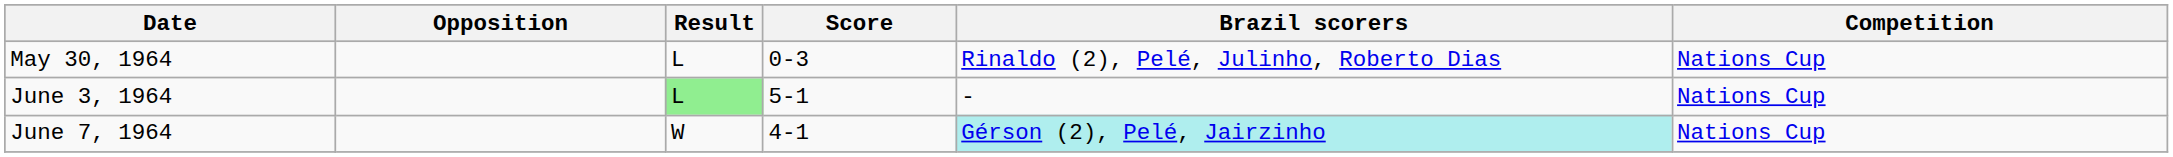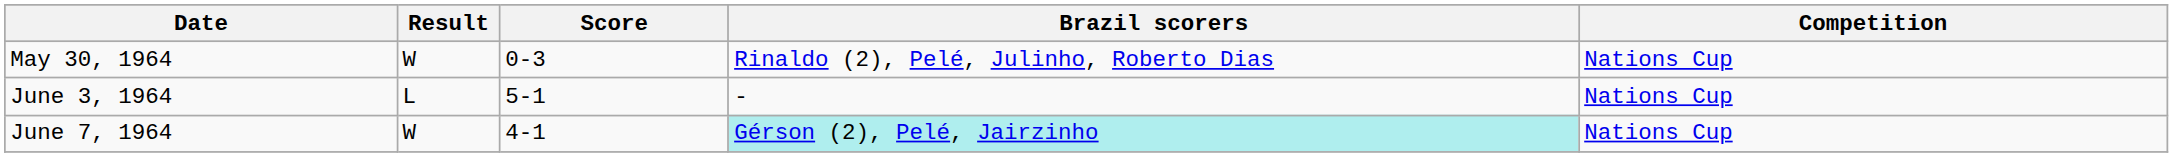- column: Opposition
May 30, 1964 | Result: L -> W
June 3, 1964 | Result: lightgreen background -> no background
